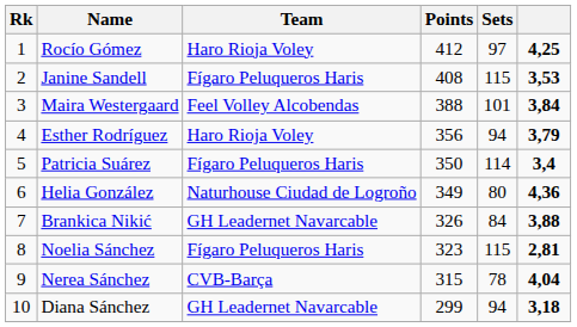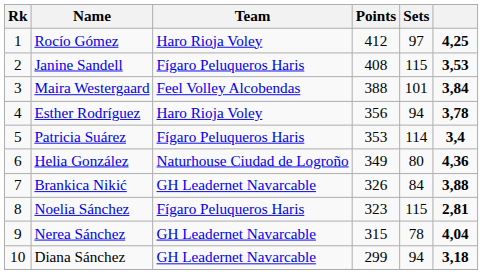Esther Rodríguez | column 6: 3,79 -> 3,78
Patricia Suárez | Points: 350 -> 353
Nerea Sánchez | Team: CVB-Barça -> GH Leadernet Navarcable
